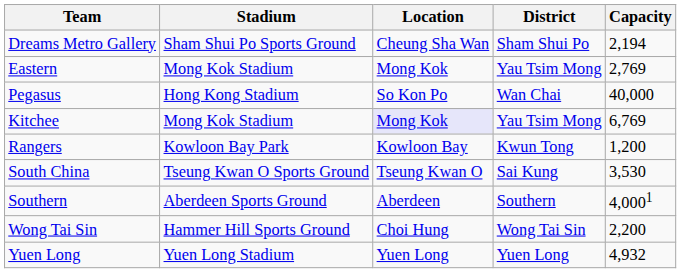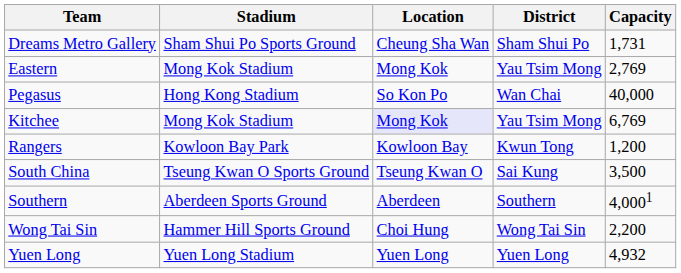Dreams Metro Gallery | Capacity: 2,194 -> 1,731
South China | Capacity: 3,530 -> 3,500
